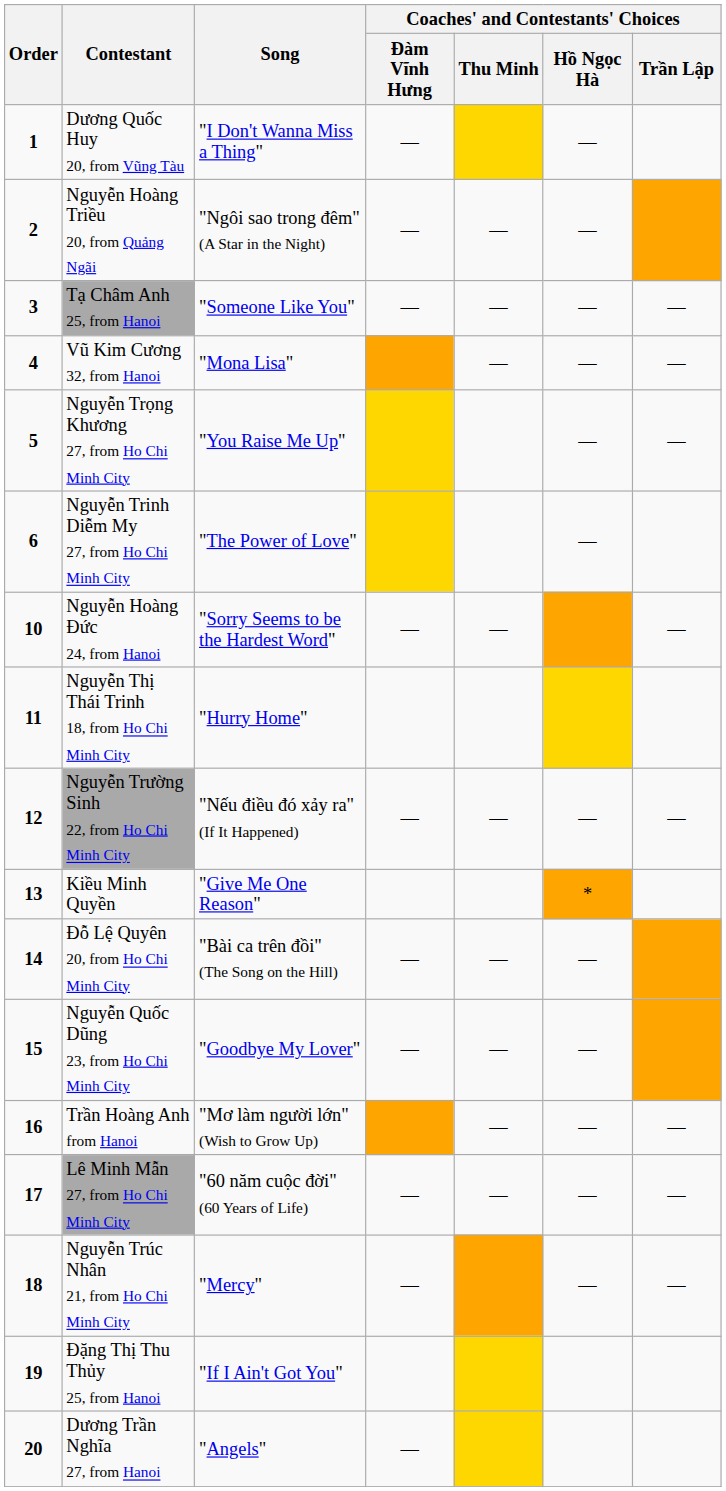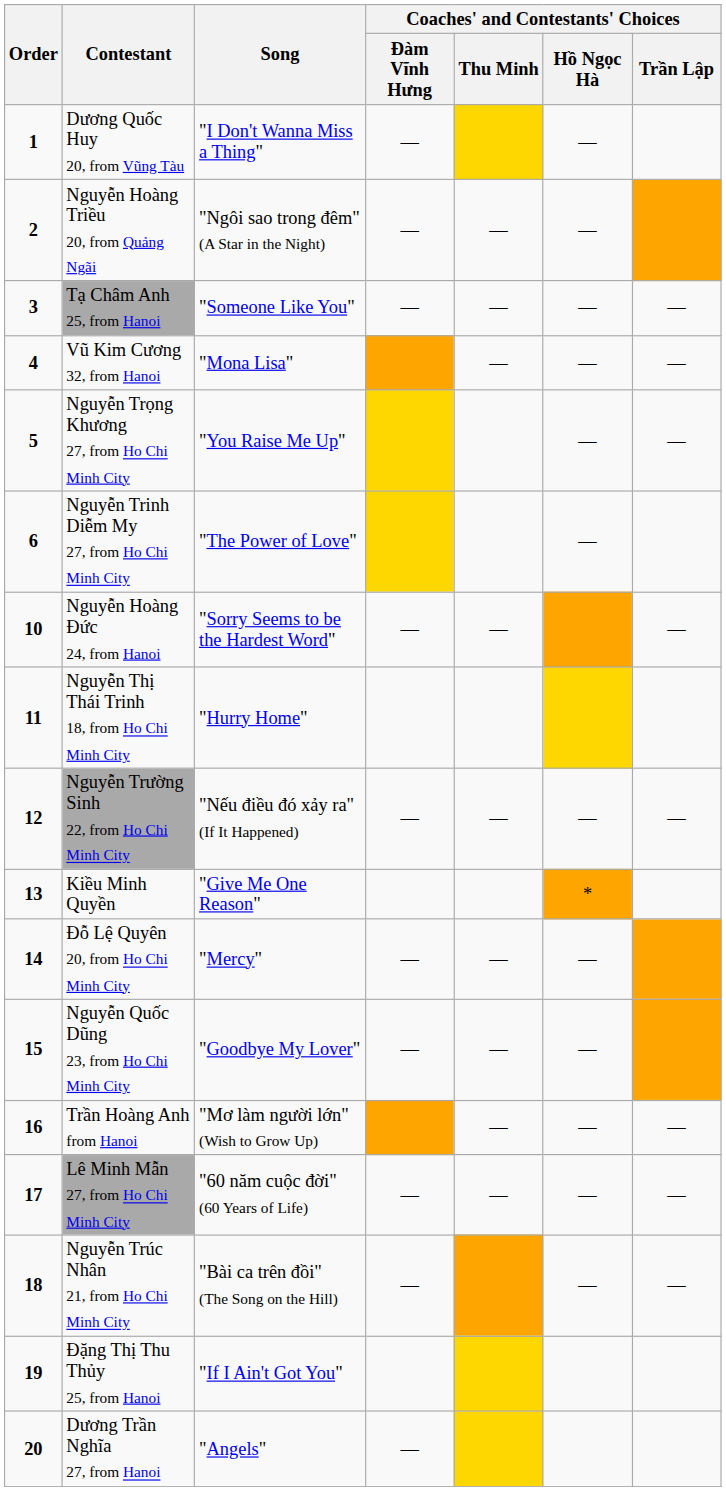Đỗ Lệ Quyên 20, from Ho Chi Minh City | Song: "Bài ca trên đồi" (The Song on the Hill) -> "Mercy"
Nguyễn Trúc Nhân 21, from Ho Chi Minh City | Song: "Mercy" -> "Bài ca trên đồi" (The Song on the Hill)
